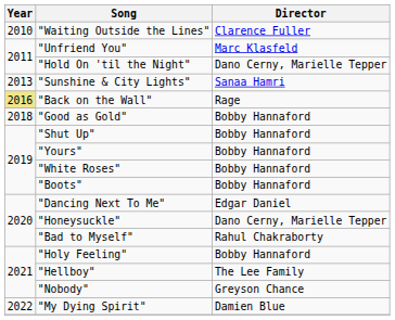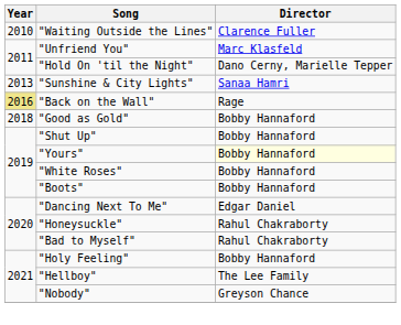"Yours" | Director: no background -> lightyellow background
"Honeysuckle" | Director: Dano Cerny, Marielle Tepper -> Rahul Chakraborty
- row: 2022 | "My Dying Spirit" | Damien Blue
